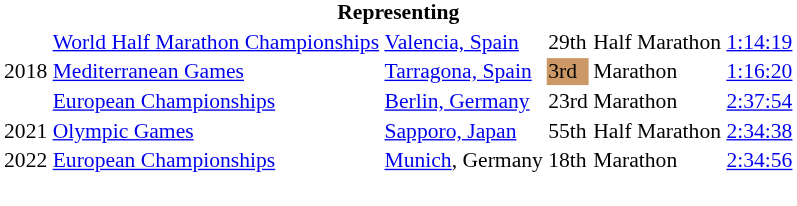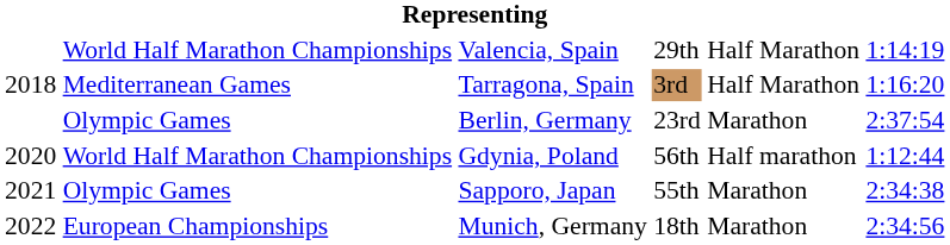Tarragona, Spain | column 5: Marathon -> Half Marathon
Berlin, Germany | column 2: European Championships -> Olympic Games
+ row: 2020 | World Half Marathon Championships | Gdynia, Poland | 56th | Half marathon | 1:12:44
Sapporo, Japan | column 5: Half Marathon -> Marathon
